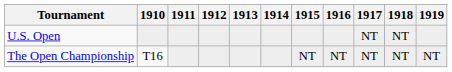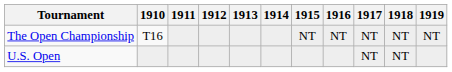rows swapped: The Open Championship <-> U.S. Open
